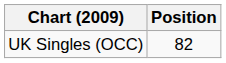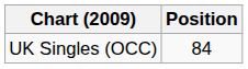UK Singles (OCC) | Position: 82 -> 84
